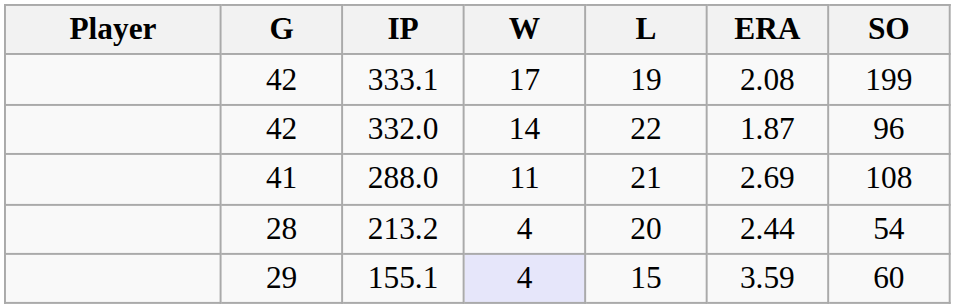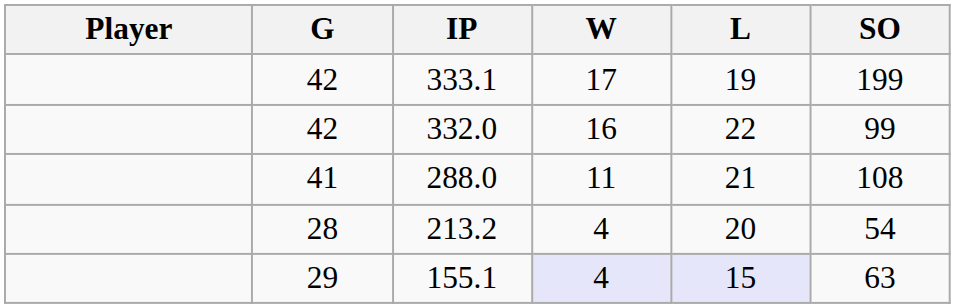- column: ERA | 2.08 | 1.87 | 2.69 | 2.44 | 3.59
332.0 | W: 14 -> 16
332.0 | SO: 96 -> 99
155.1 | L: no background -> lavender background
155.1 | SO: 60 -> 63
